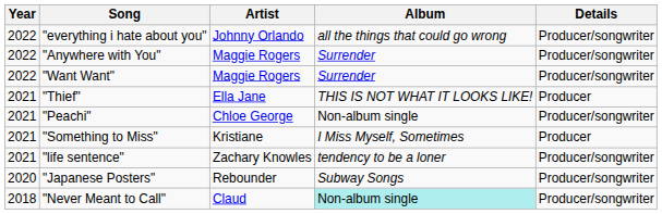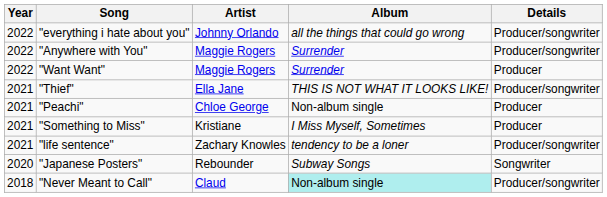"Want Want" | Details: Producer/songwriter -> Producer
"Thief" | Details: Producer -> Producer/songwriter
"Peachi" | Details: Producer/songwriter -> Producer
"Japanese Posters" | Details: Producer/songwriter -> Songwriter
